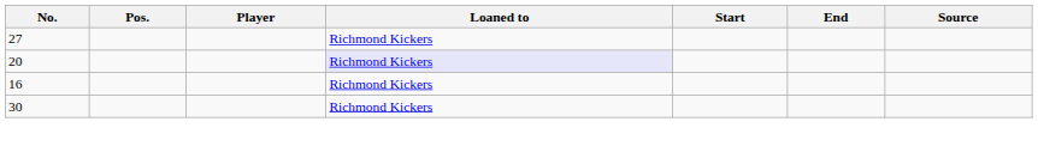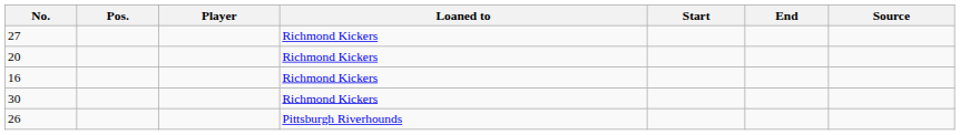20 | Loaned to: lavender background -> no background
+ row: 26 | Pittsburgh Riverhounds
